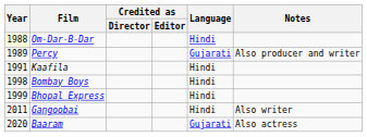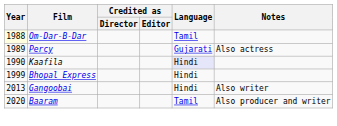Om-Dar-B-Dar | Language: Hindi -> Tamil
Percy | Notes: Also producer and writer -> Also actress
Kaafila | Year: 1991 -> 1990
Kaafila | Language: no background -> lavender background
- row: 1998 | Bombay Boys | Hindi
Gangoobai | Year: 2011 -> 2013
Baaram | Language: Gujarati -> Tamil
Baaram | Notes: Also actress -> Also producer and writer
